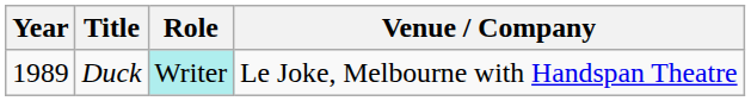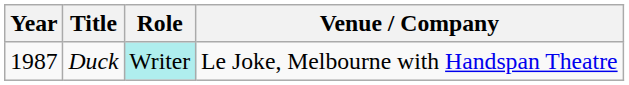Duck | Year: 1989 -> 1987
